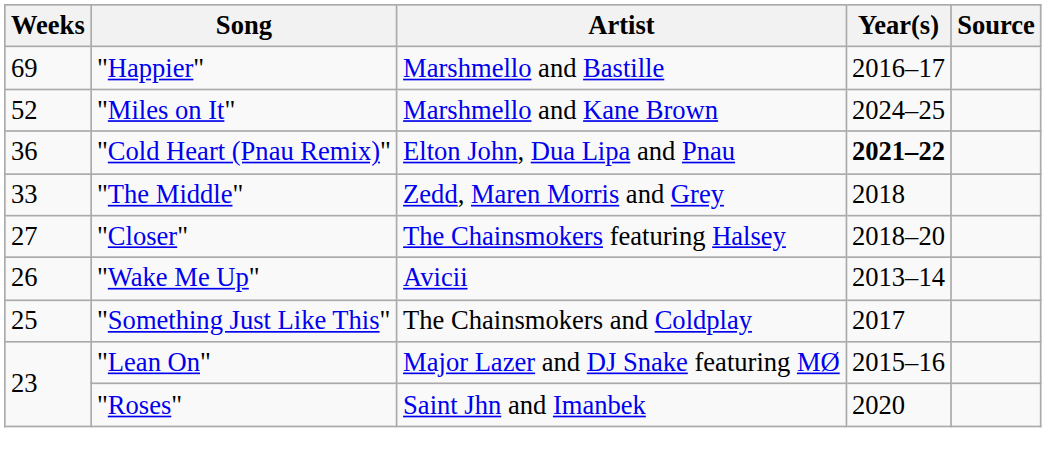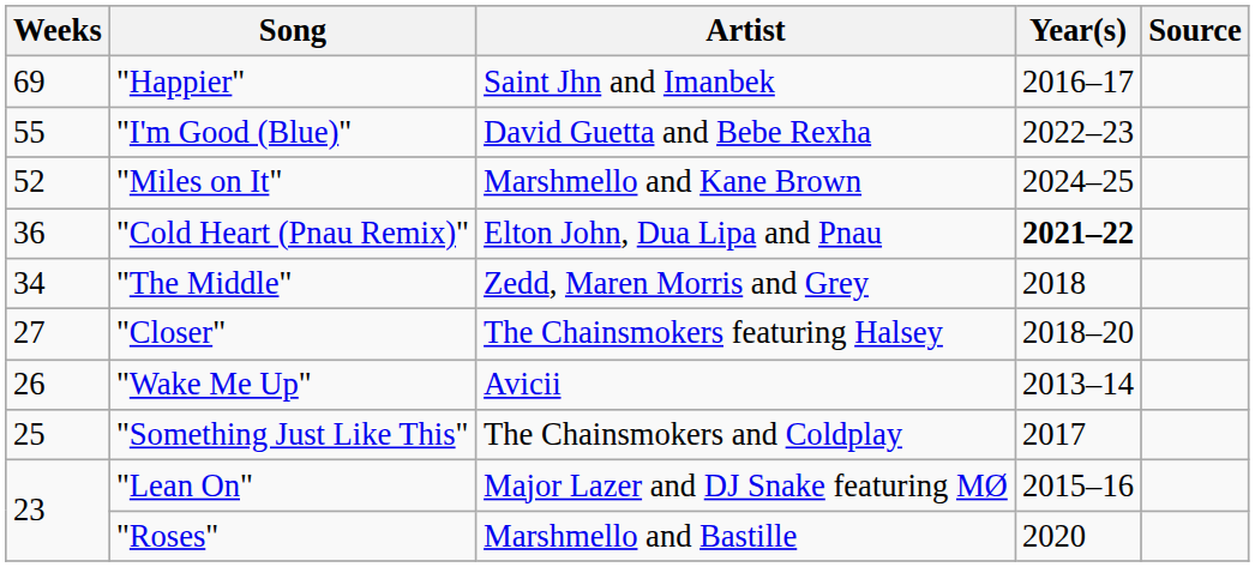"Happier" | Artist: Marshmello and Bastille -> Saint Jhn and Imanbek
+ row: 55 | "I'm Good (Blue)" | David Guetta and Bebe Rexha | 2022–23
"The Middle" | Weeks: 33 -> 34
"Roses" | Artist: Saint Jhn and Imanbek -> Marshmello and Bastille
